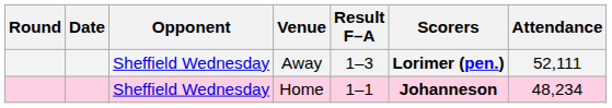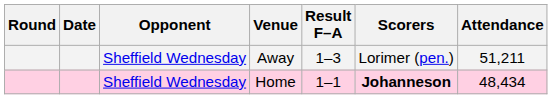Away | Scorers: bold -> normal
Away | Attendance: 52,111 -> 51,211
Home | Attendance: 48,234 -> 48,434
